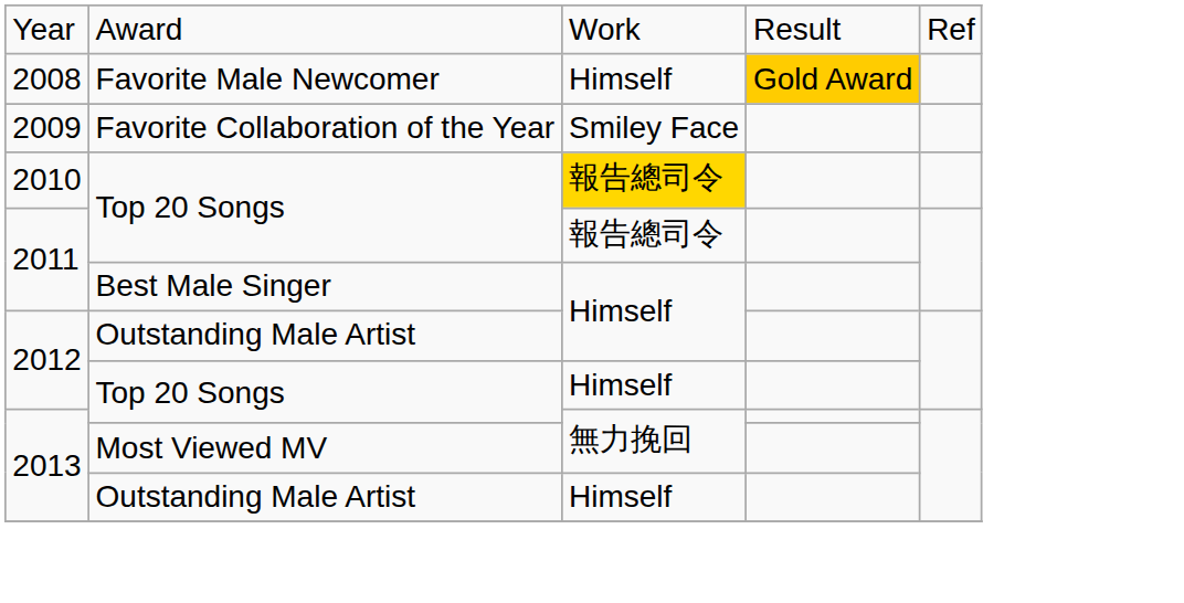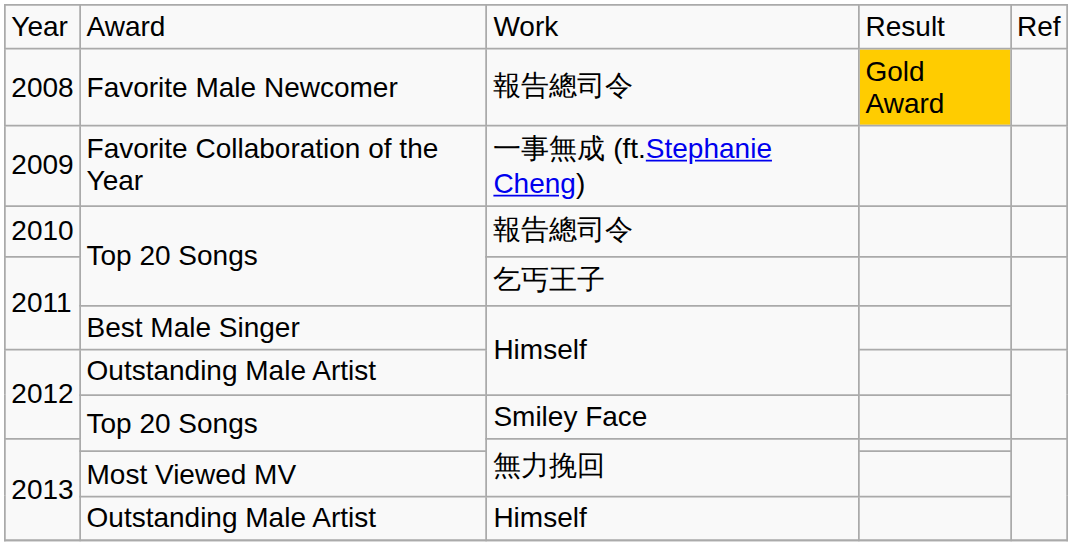2008 | column 3: Himself -> 報告總司令
2009 | column 3: Smiley Face -> 一事無成 (ft.Stephanie Cheng)
2010 | column 3: gold background -> no background
2011 / Top 20 Songs | column 3: 報告總司令 -> 乞丐王子
2012 / Top 20 Songs | column 3: Himself -> Smiley Face
